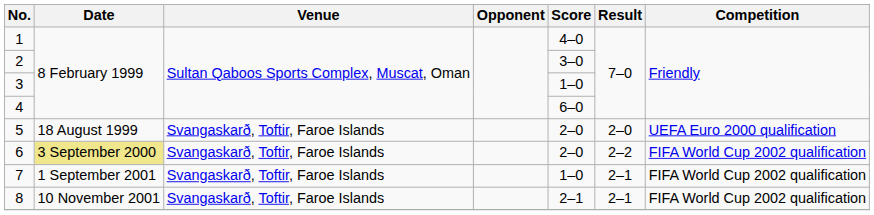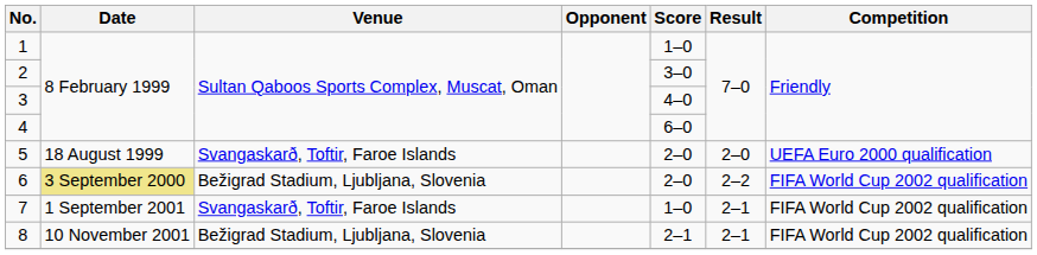1 | Score: 4–0 -> 1–0
3 | Score: 1–0 -> 4–0
6 | Venue: Svangaskarð, Toftir, Faroe Islands -> Bežigrad Stadium, Ljubljana, Slovenia
8 | Venue: Svangaskarð, Toftir, Faroe Islands -> Bežigrad Stadium, Ljubljana, Slovenia
